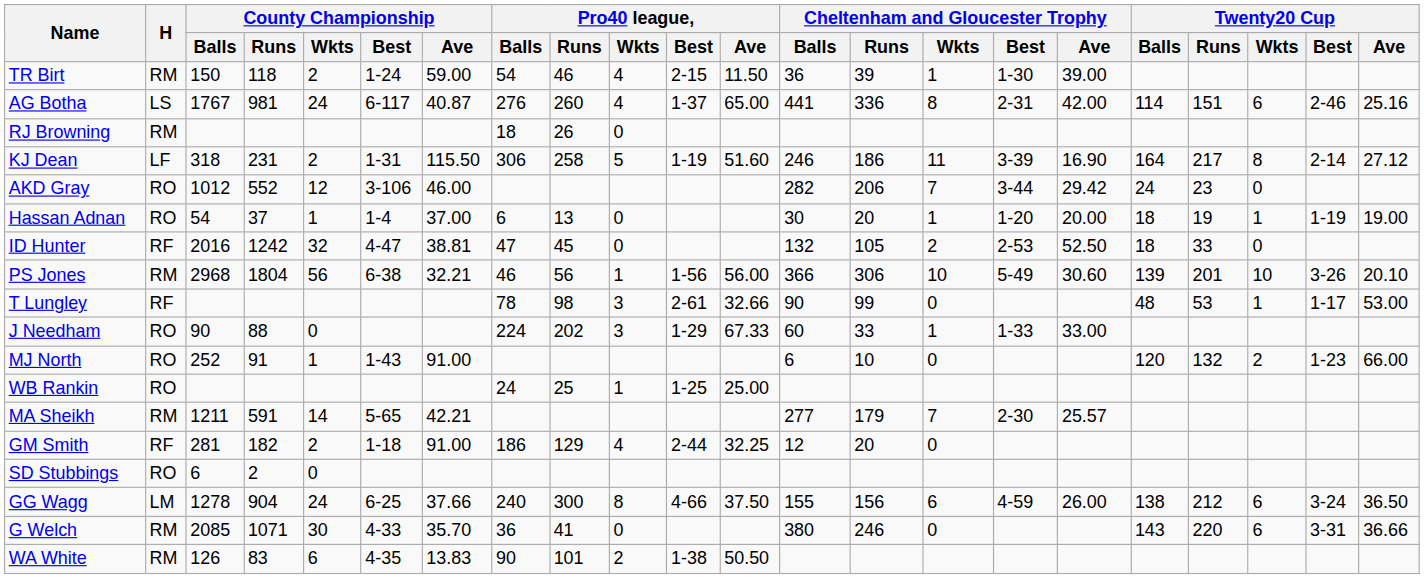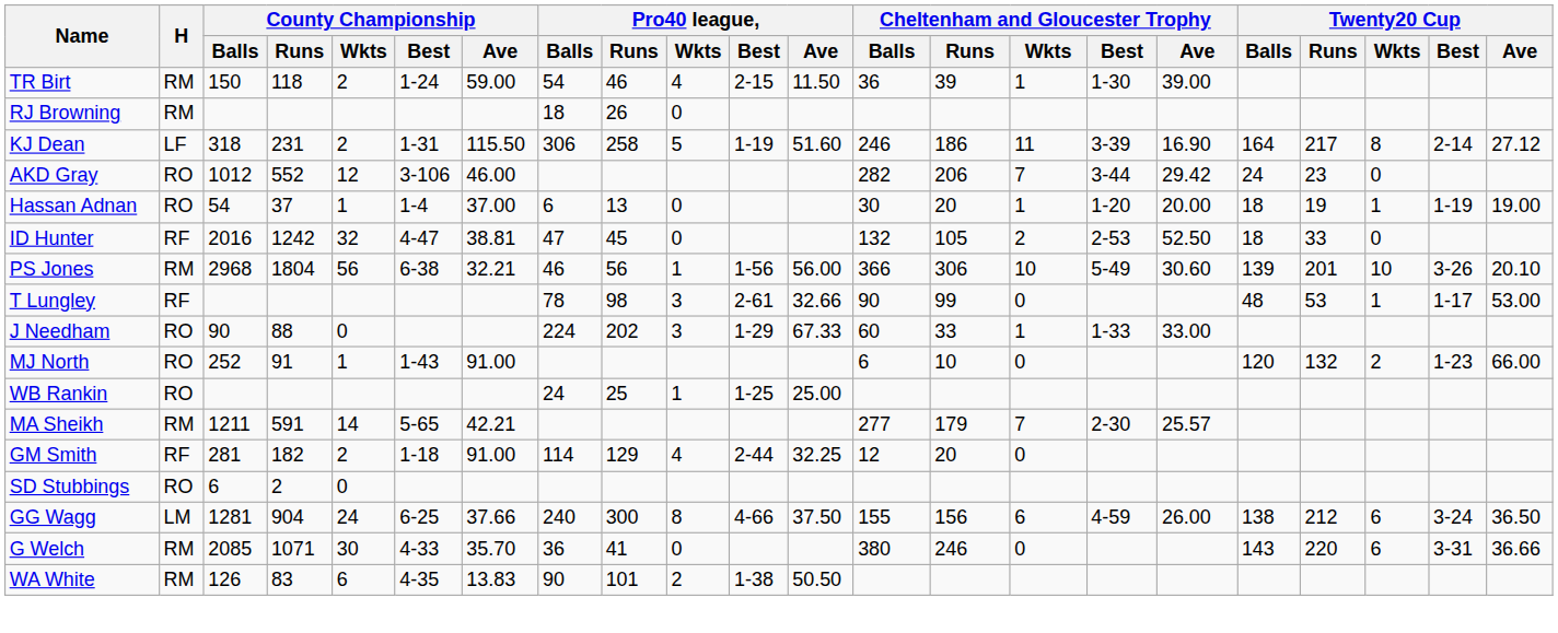- row: AG Botha | LS | 1767 | 981 | 24 | 6-117 | 40.87 | 276 | 260 | 4 | 1-37 | 65.00 | 441 | 336 | 8 | 2-31 | 42.00 | 114 | 151 | 6 | 2-46 | 25.16
GM Smith | Pro40 league, / Balls: 186 -> 114
GG Wagg | County Championship / Balls: 1278 -> 1281
